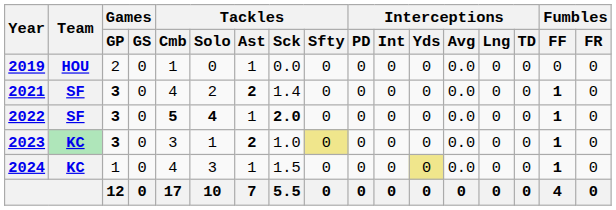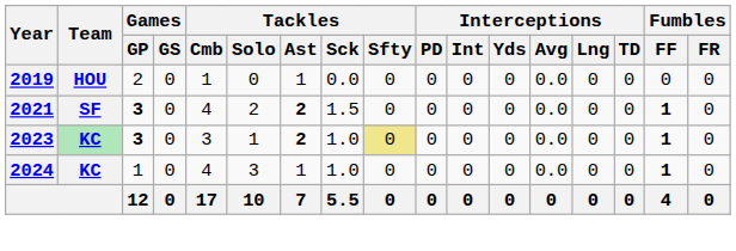2021 | Tackles / Sck: 1.4 -> 1.5
- row: 2022 | SF | 3 | 0 | 5 | 4 | 1 | 2.0 | 0 | 0 | 0 | 0 | 0.0 | 0 | 0 | 1 | 0
2024 | Tackles / Sck: 1.5 -> 1.0
2024 | Interceptions / Yds: khaki background -> no background
